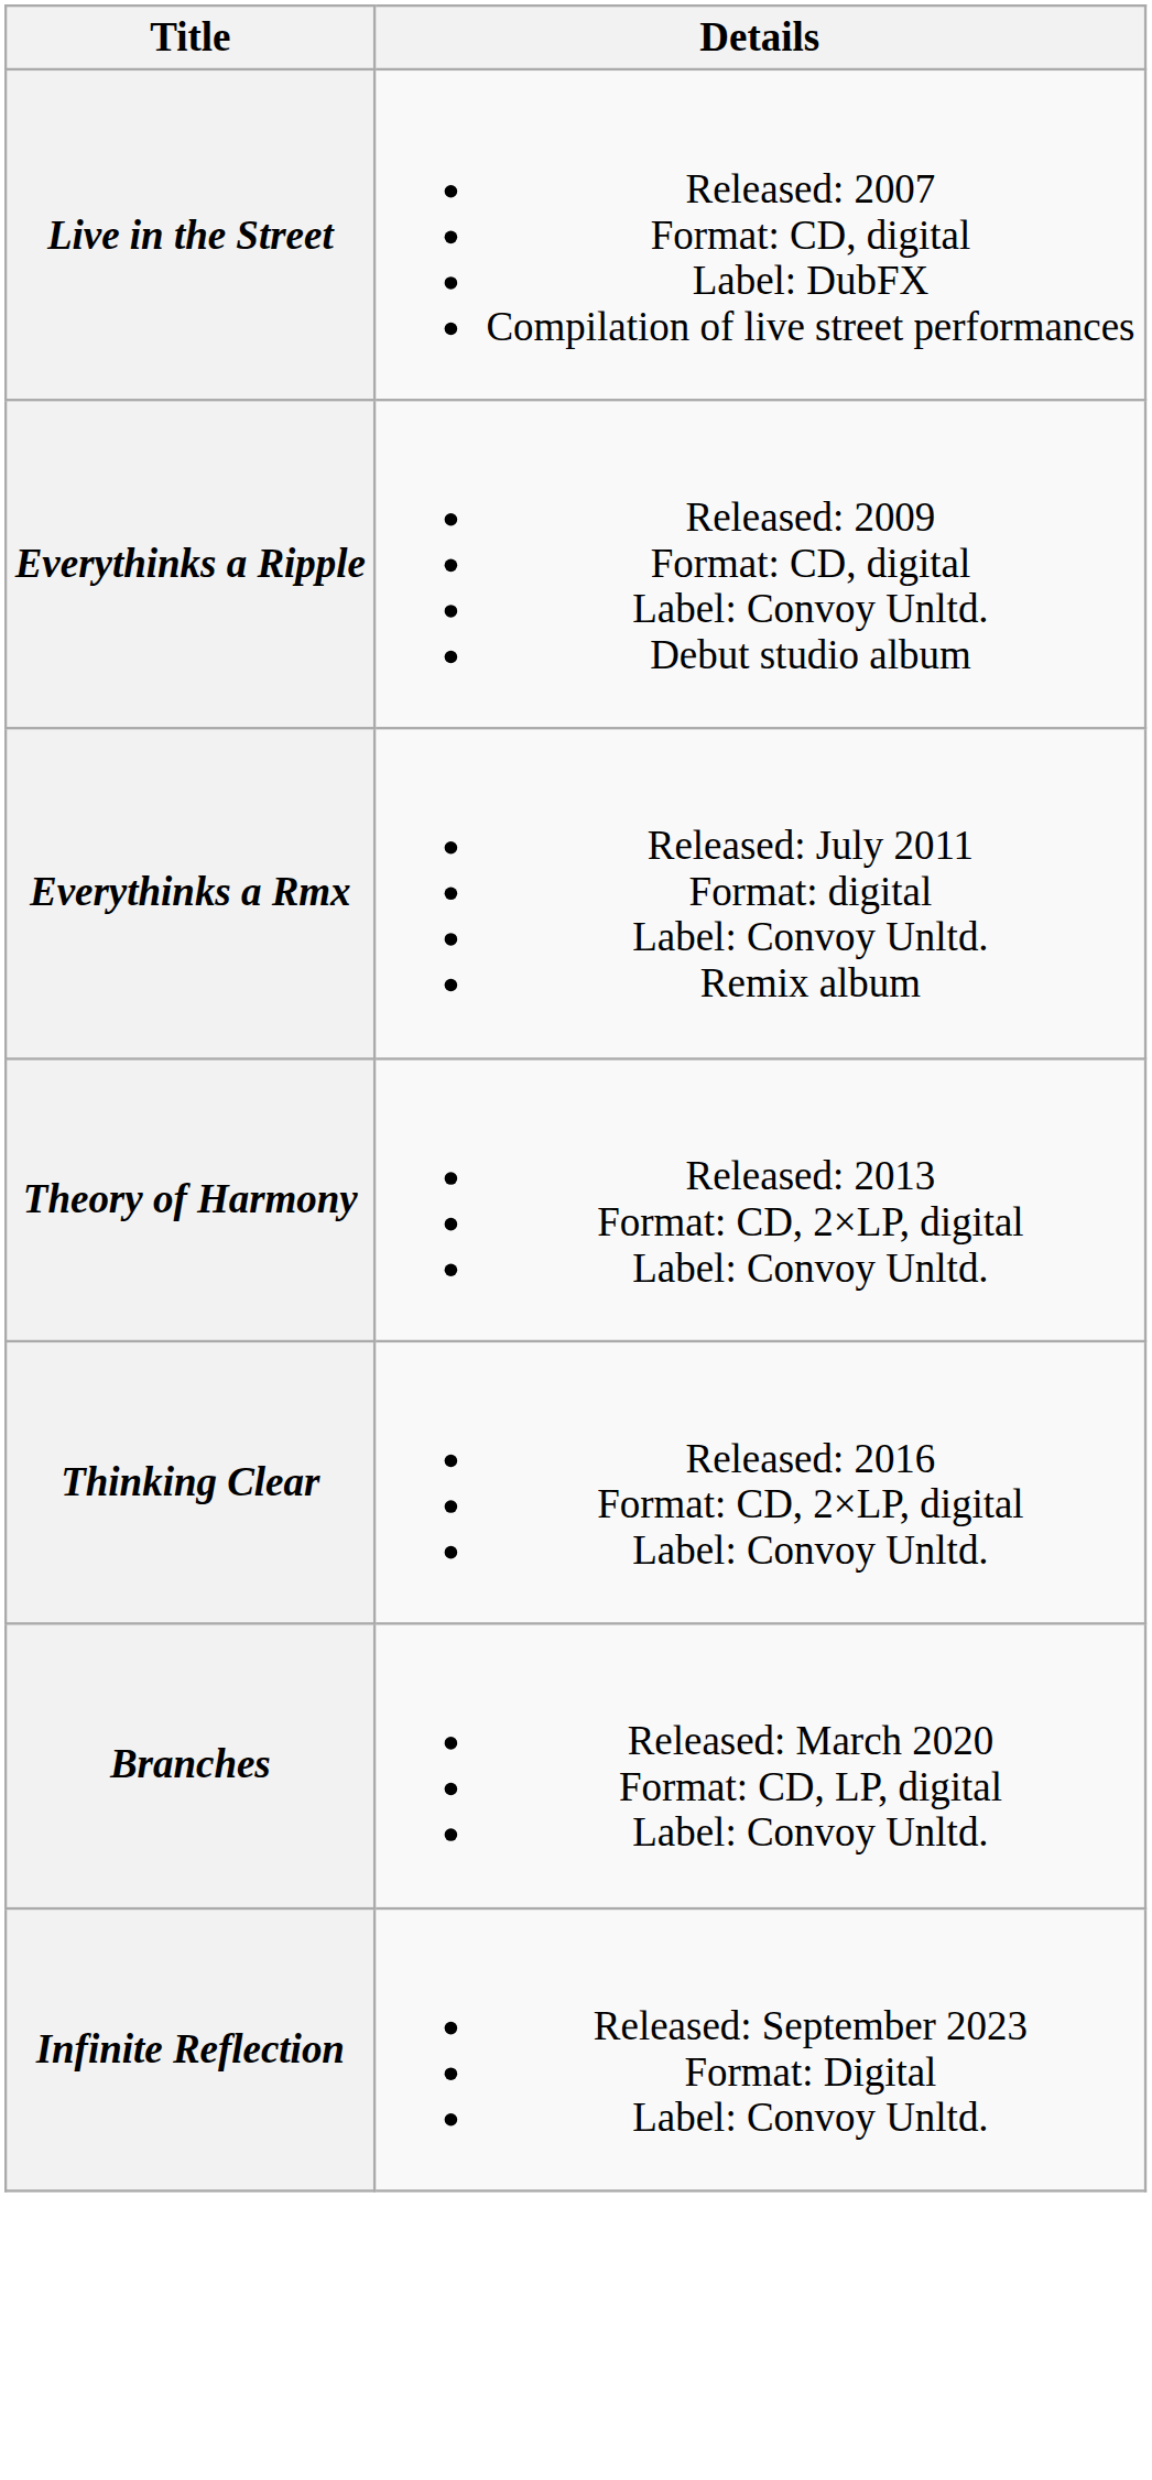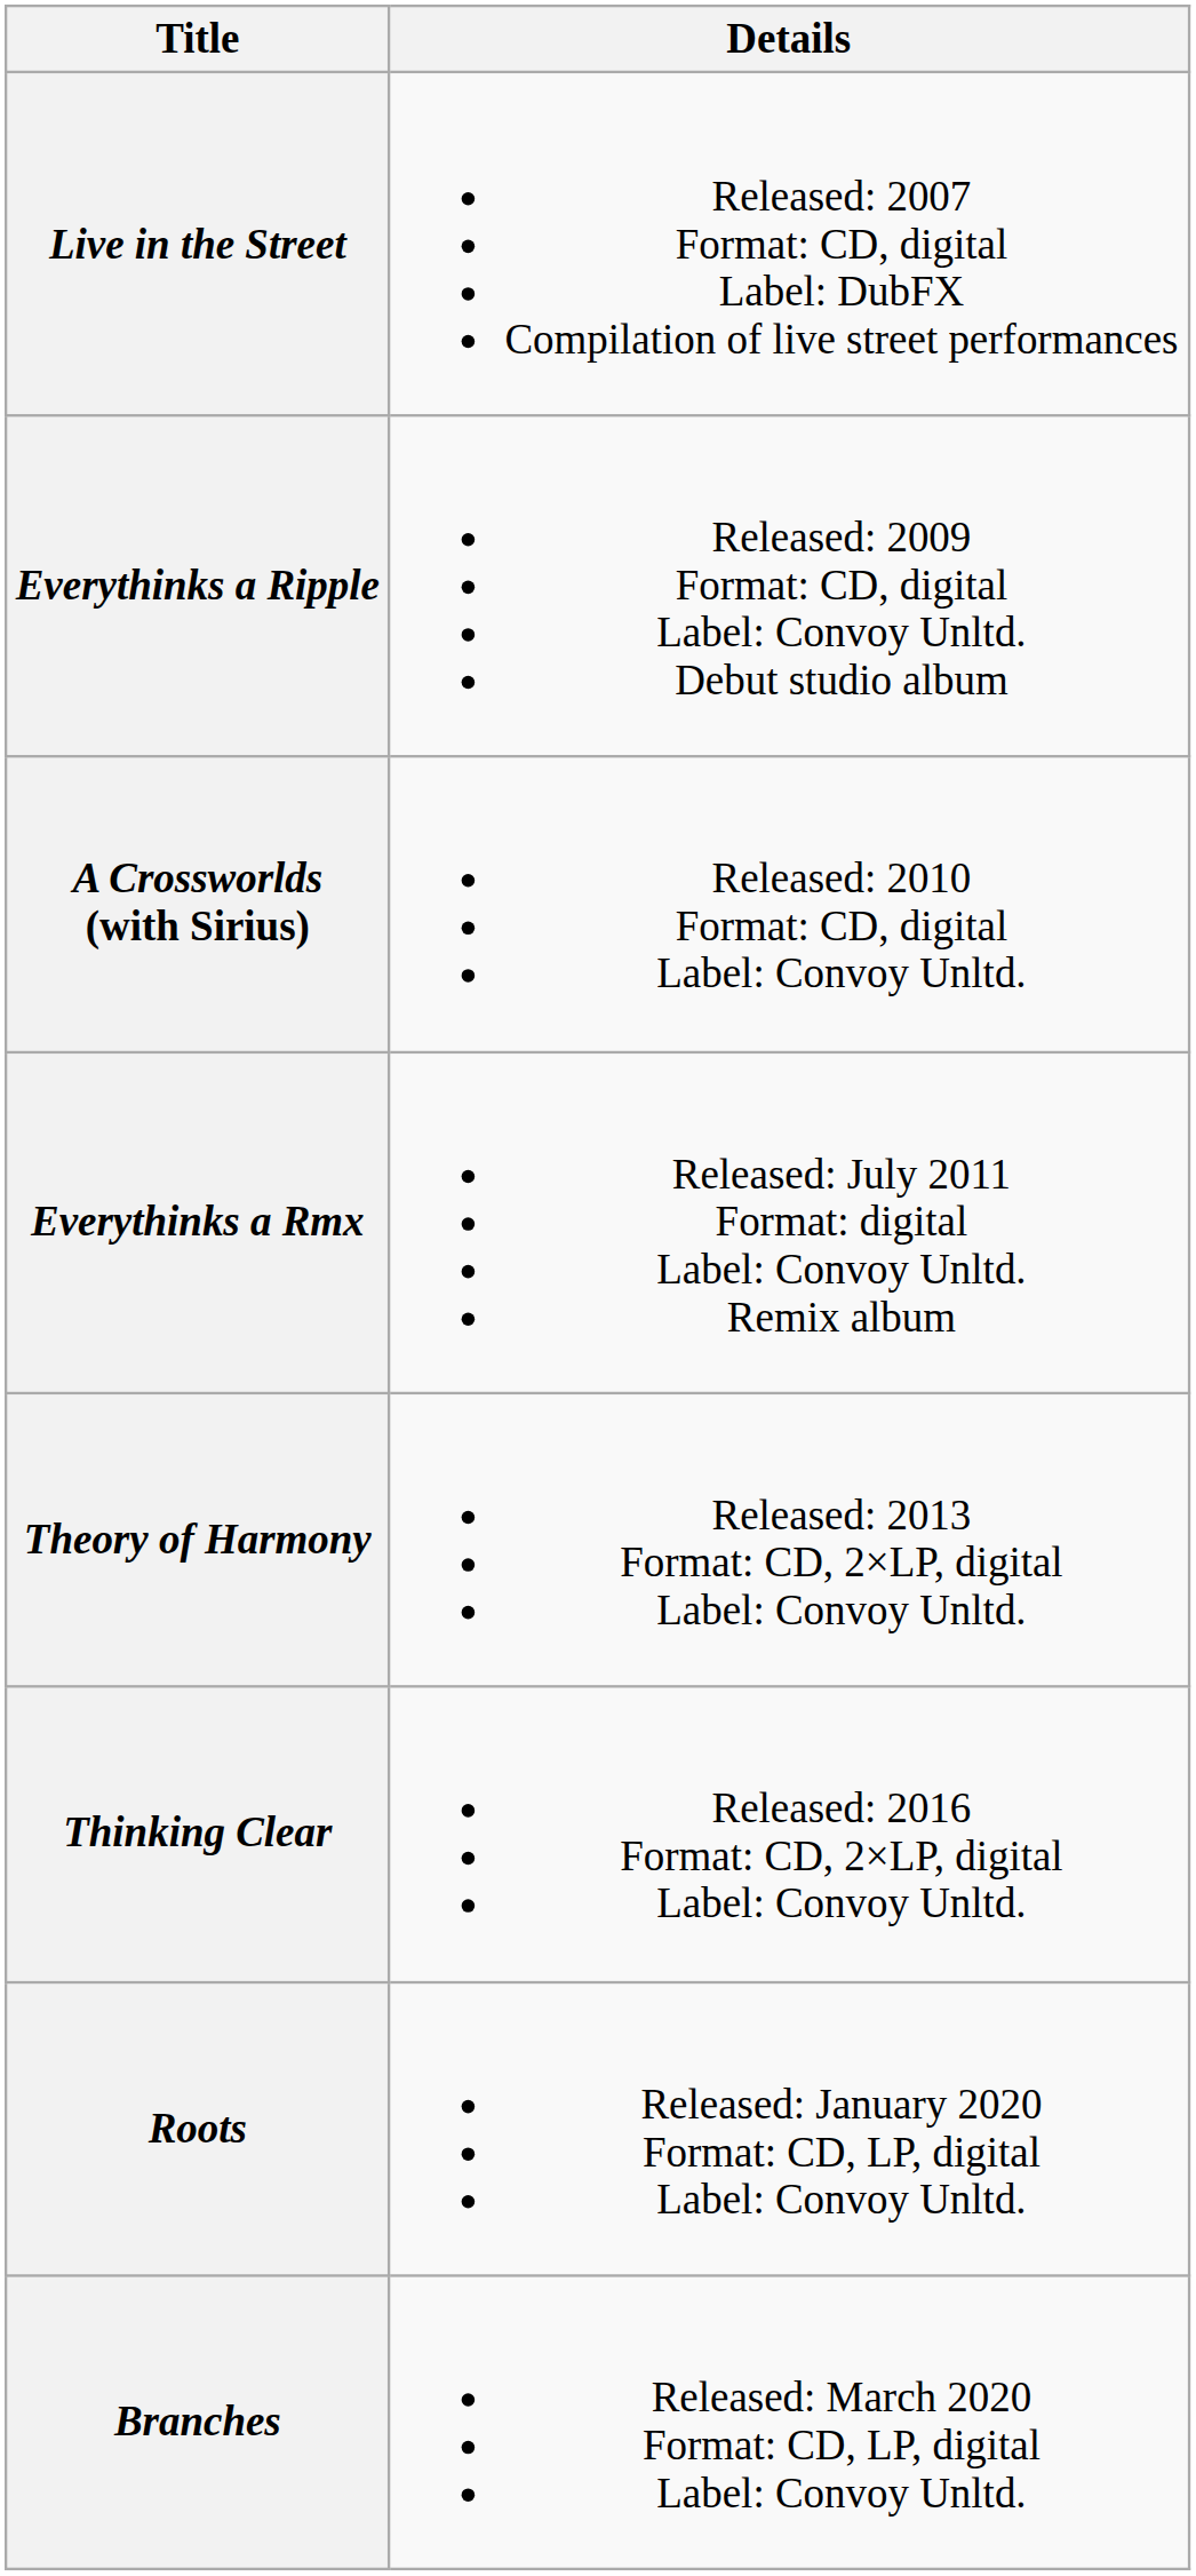+ row: A Crossworlds (with Sirius) | Released: 2010 Format: CD, digital Label: Convoy Unltd.
+ row: Roots | Released: January 2020 Format: CD, LP, digital Label: Convoy Unltd.
- row: Infinite Reflection | Released: September 2023 Format: Digital Label: Convoy Unltd.
